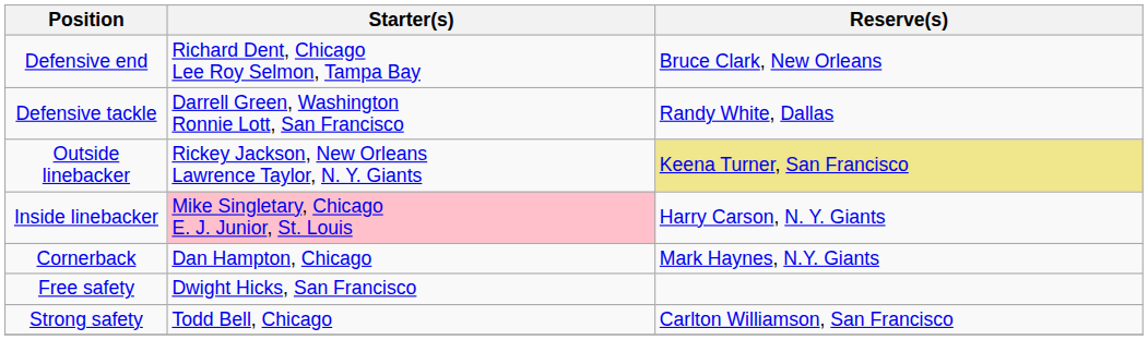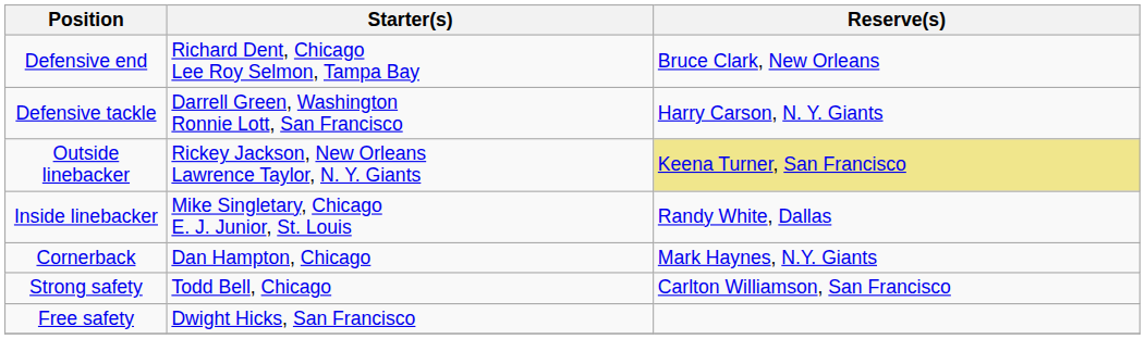Defensive tackle | Reserve(s): Randy White, Dallas -> Harry Carson, N. Y. Giants
Inside linebacker | Starter(s): pink background -> no background
Inside linebacker | Reserve(s): Harry Carson, N. Y. Giants -> Randy White, Dallas
rows swapped: Free safety <-> Strong safety
